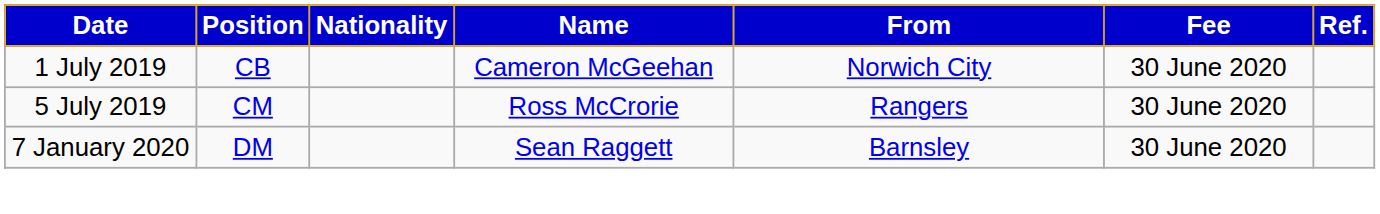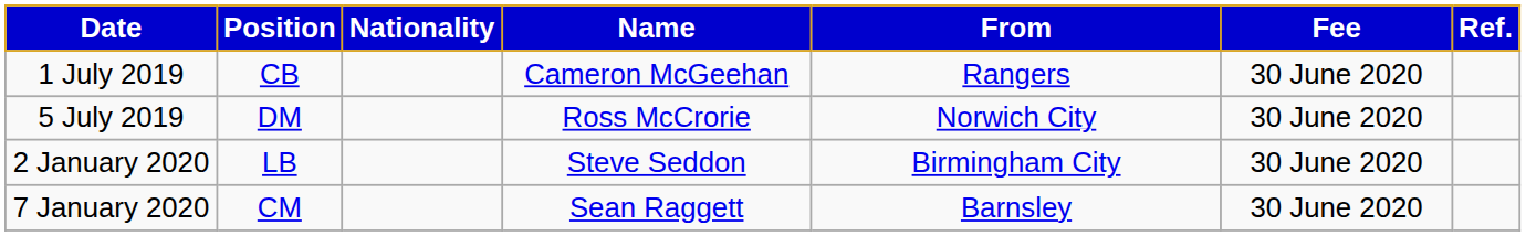1 July 2019 | From: Norwich City -> Rangers
5 July 2019 | Position: CM -> DM
5 July 2019 | From: Rangers -> Norwich City
+ row: 2 January 2020 | LB | Steve Seddon | Birmingham City | 30 June 2020
7 January 2020 | Position: DM -> CM
